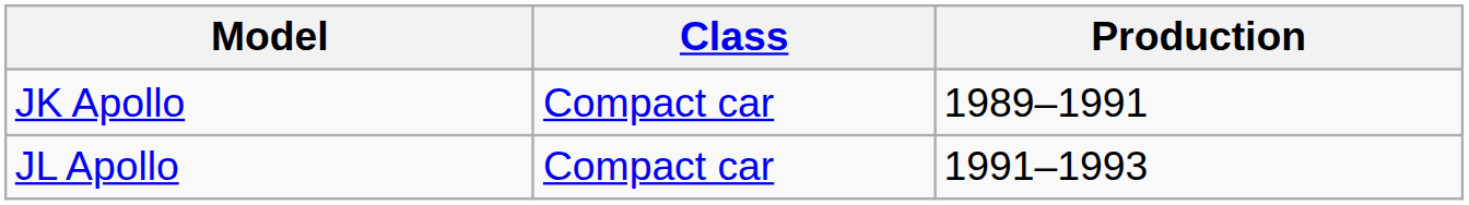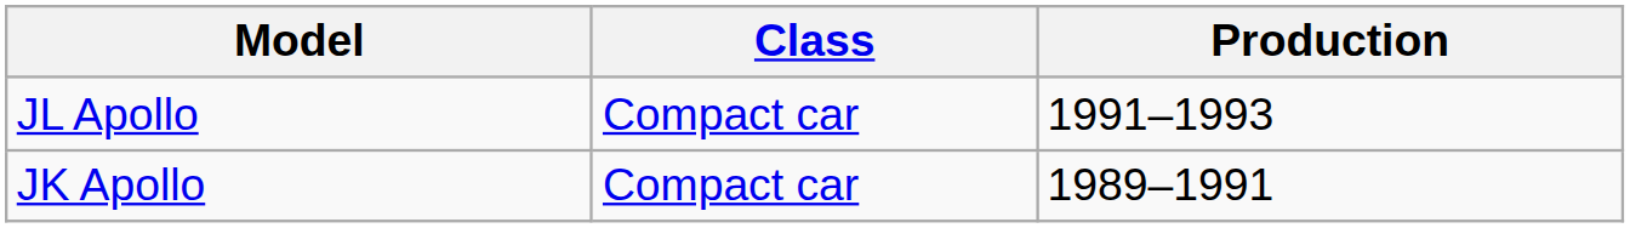rows swapped: JK Apollo <-> JL Apollo
